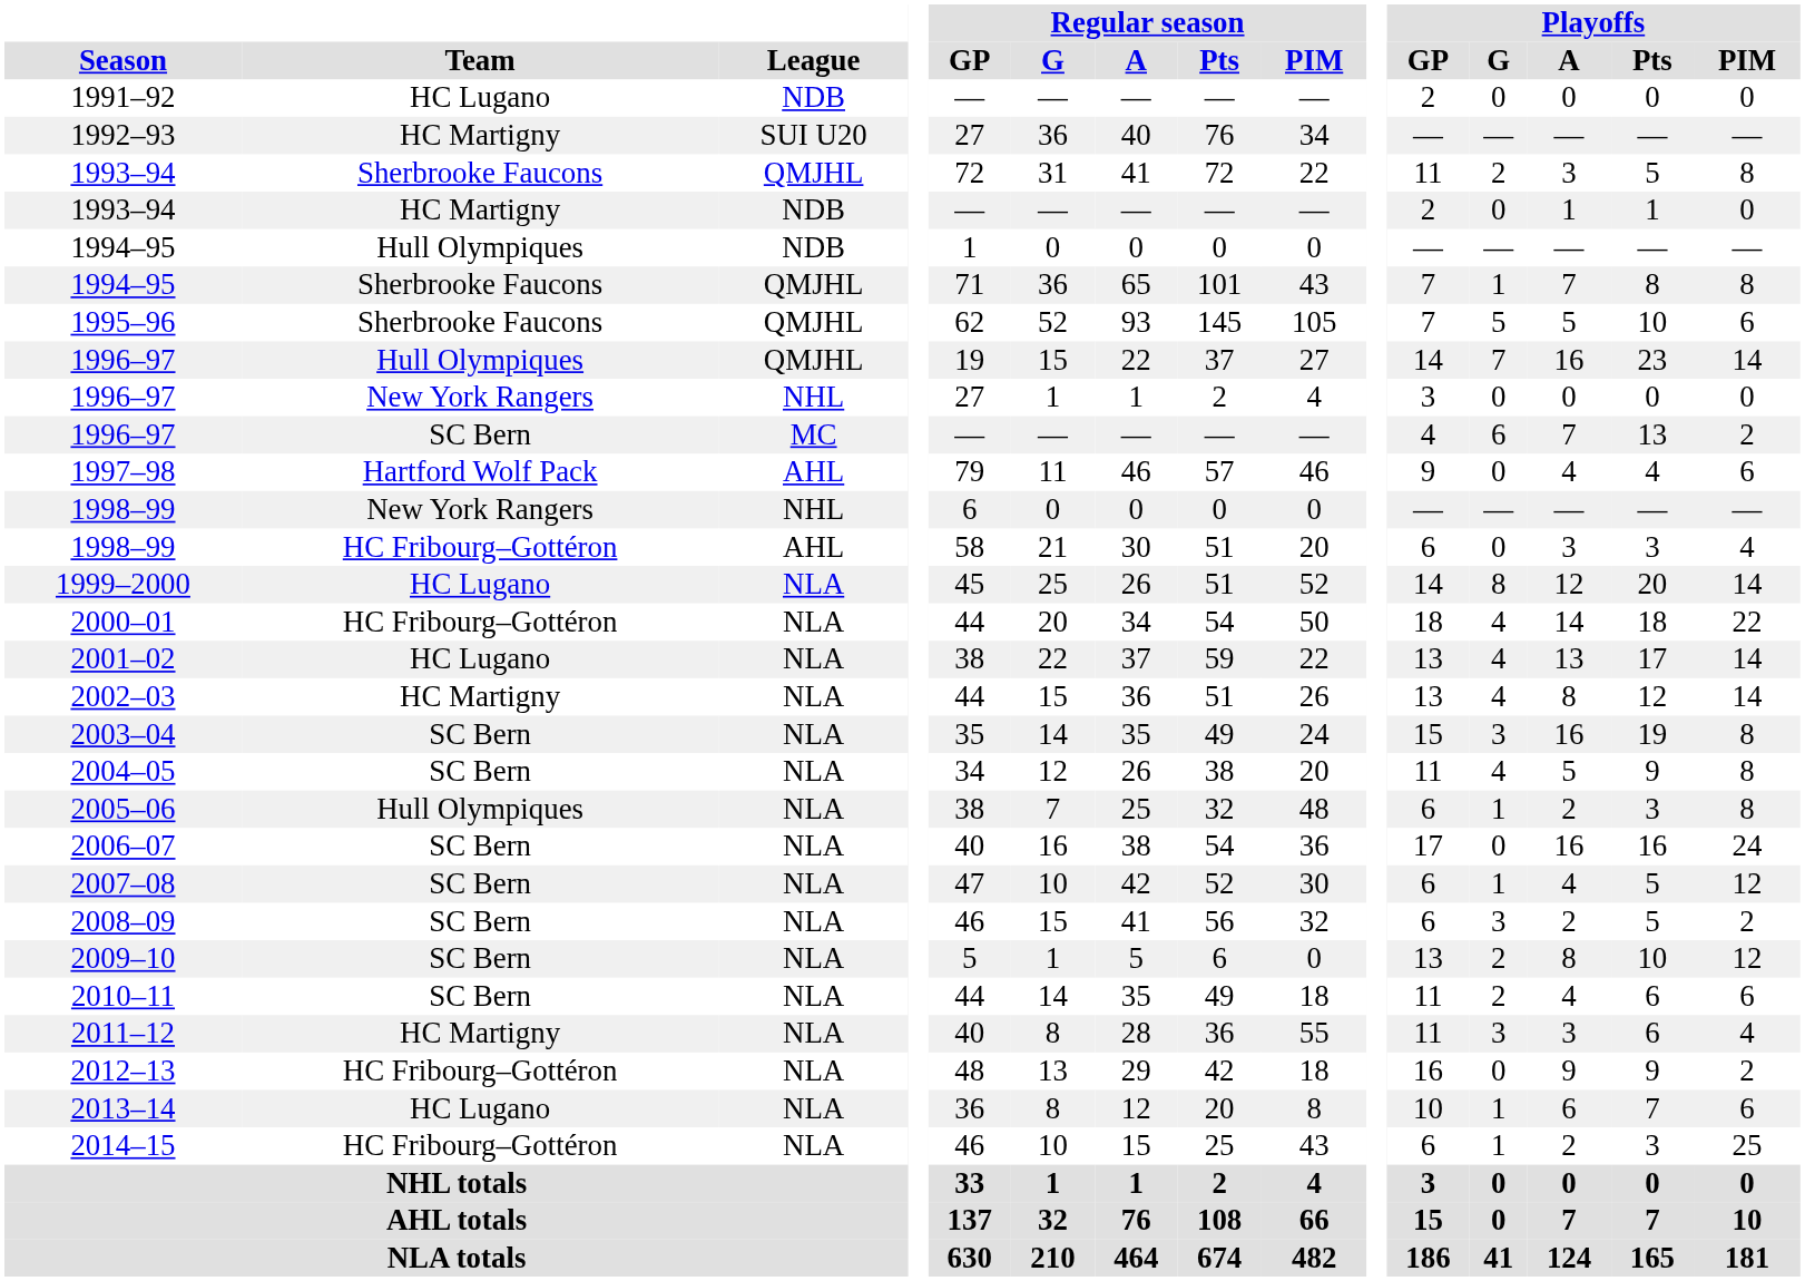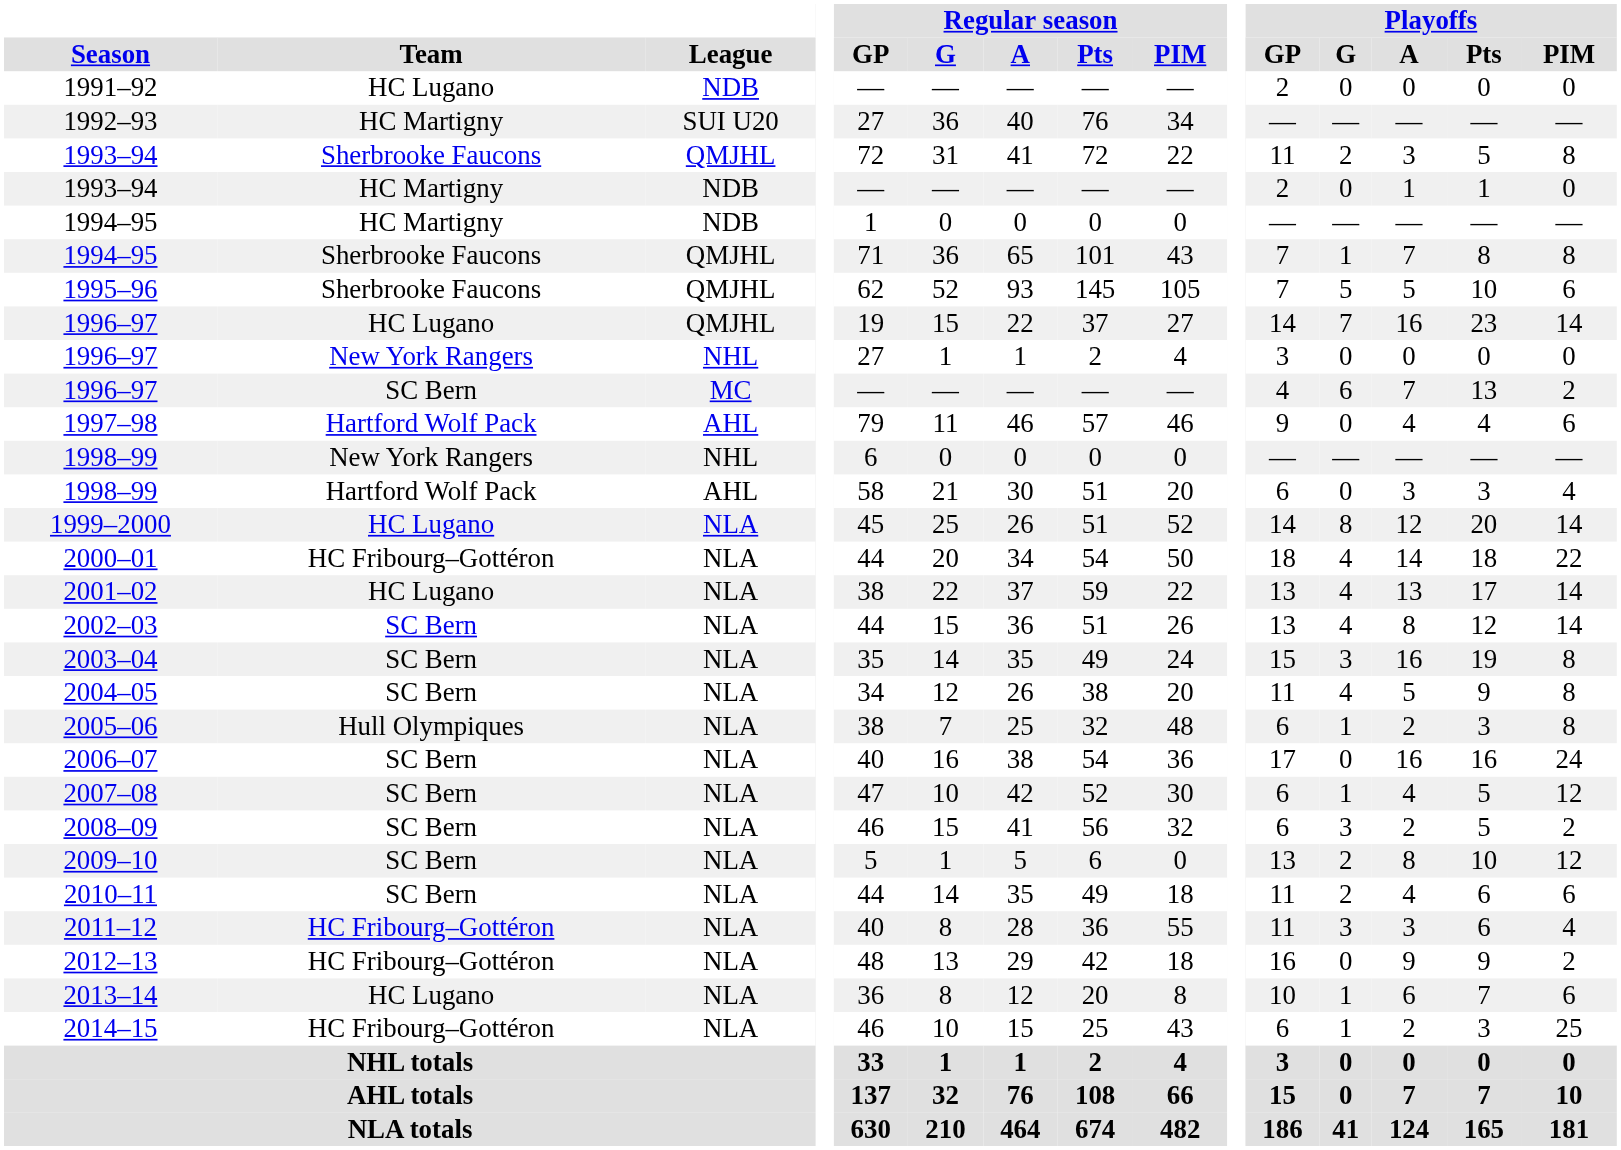1994–95 / NDB | Team: Hull Olympiques -> HC Martigny
1996–97 / QMJHL | Team: Hull Olympiques -> HC Lugano
1998–99 / AHL | Team: HC Fribourg–Gottéron -> Hartford Wolf Pack
2002–03 | Team: HC Martigny -> SC Bern
2011–12 | Team: HC Martigny -> HC Fribourg–Gottéron
